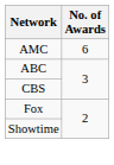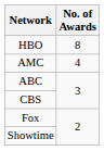+ row: HBO | 8
AMC | No. of Awards: 6 -> 4
